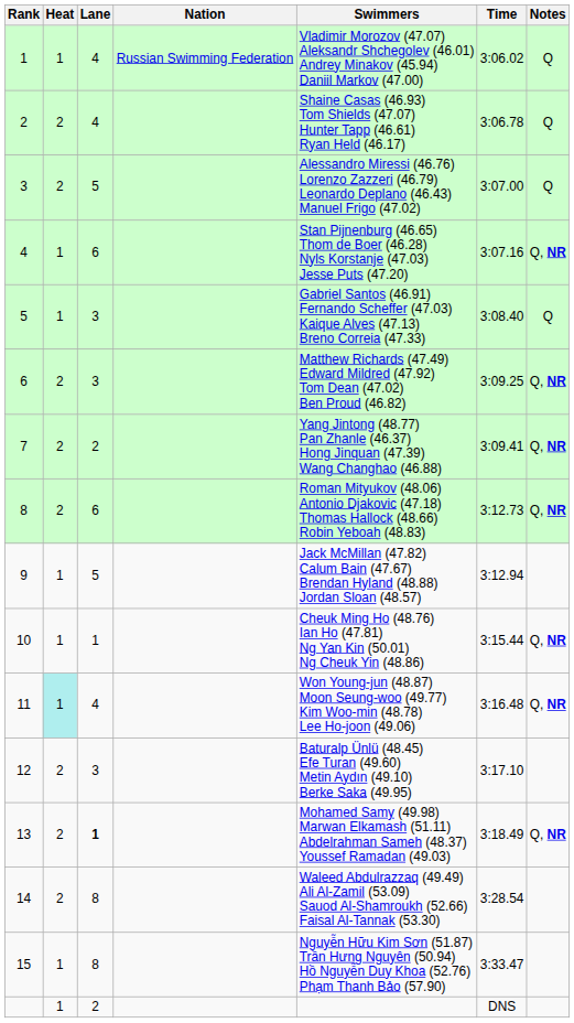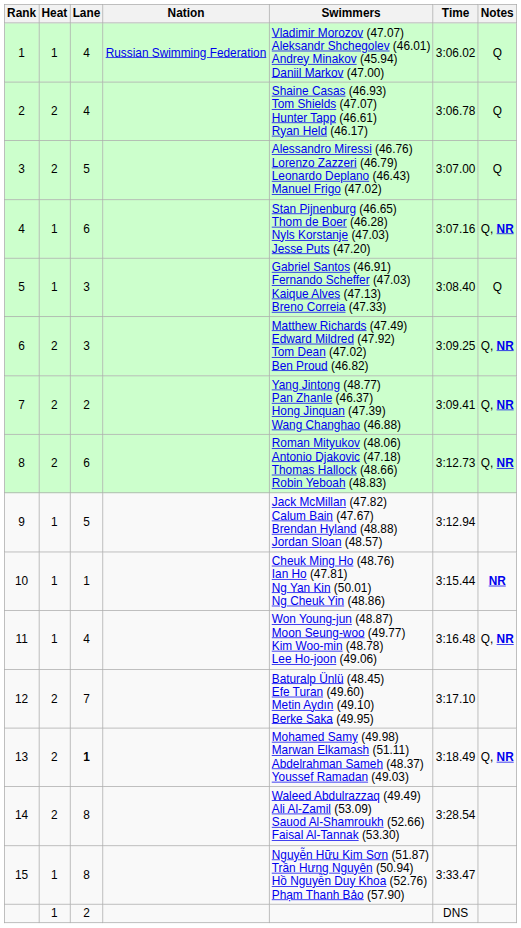10 | Notes: Q, NR -> NR
11 | Heat: paleturquoise background -> no background
12 | Lane: 3 -> 7
